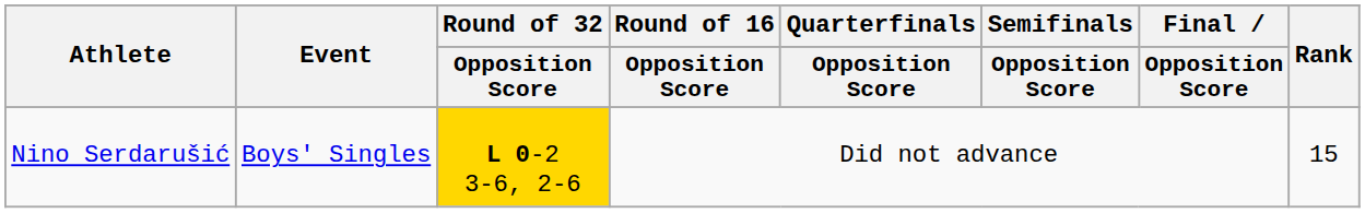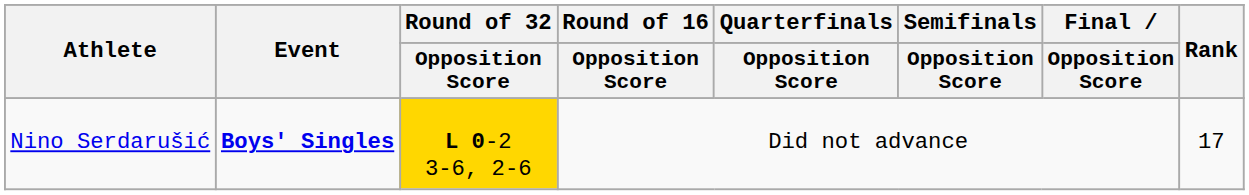Nino Serdarušić | Event: normal -> bold
Nino Serdarušić | Rank: 15 -> 17
